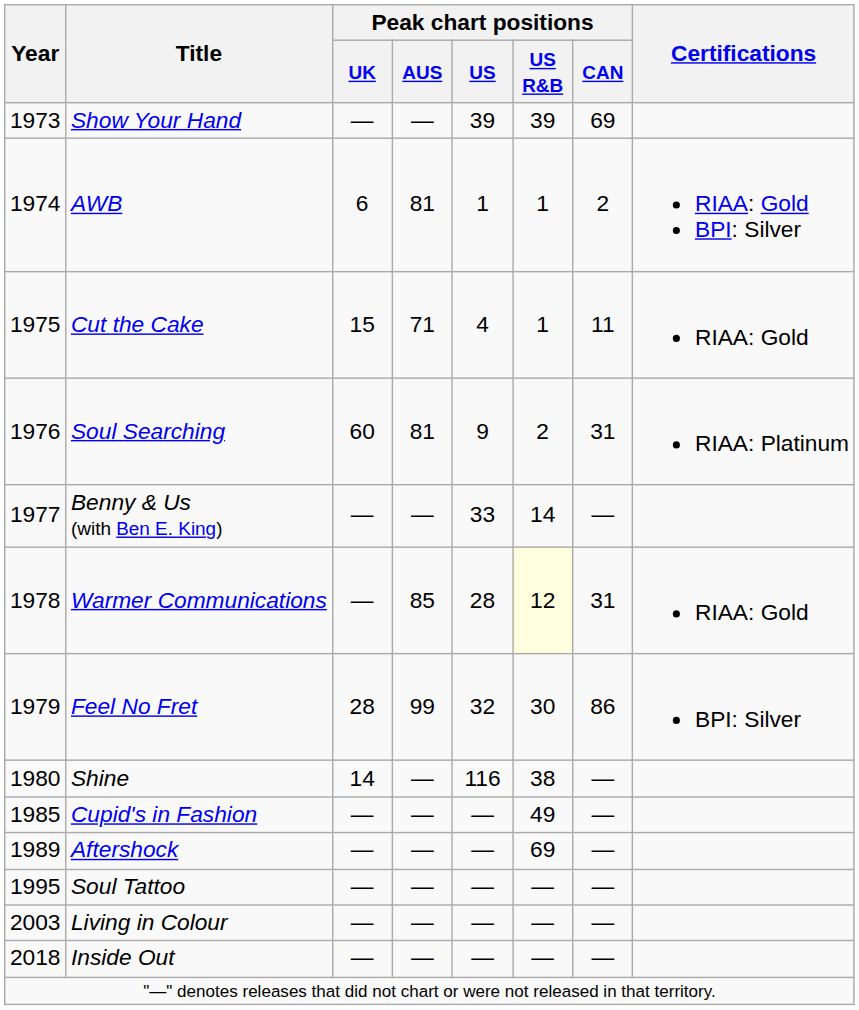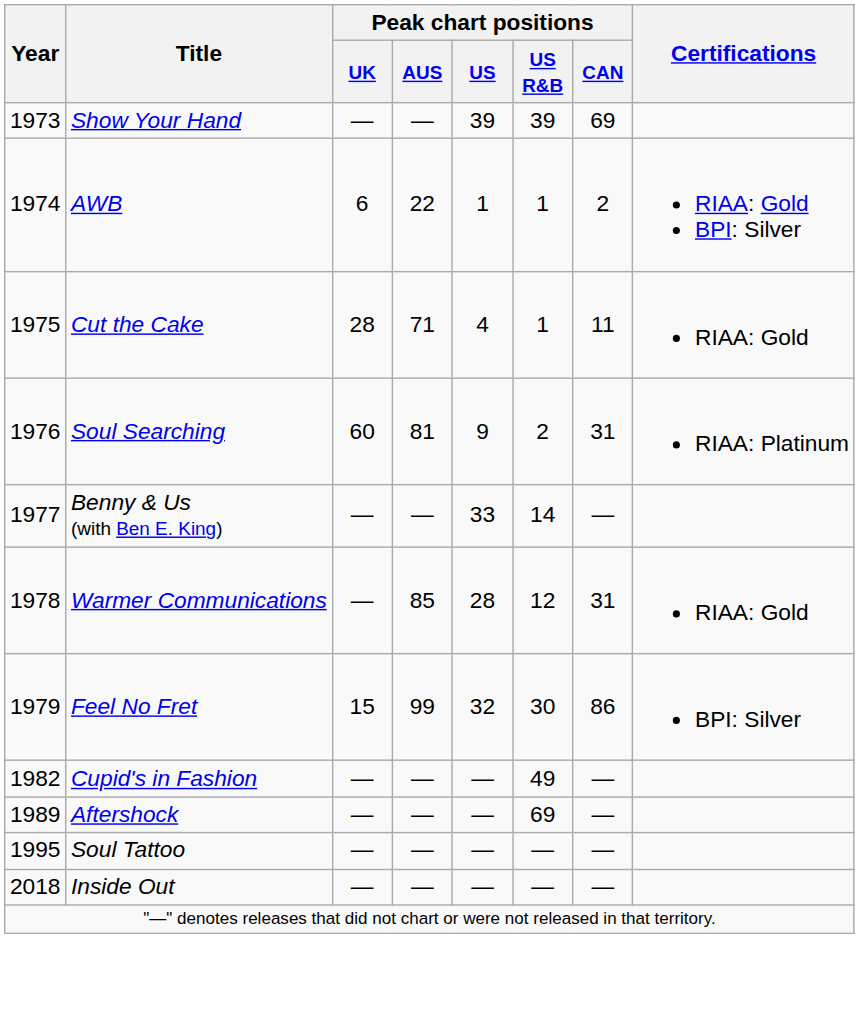AWB | Peak chart positions / AUS: 81 -> 22
Cut the Cake | Peak chart positions / UK: 15 -> 28
Warmer Communications | Peak chart positions / US R&B: lightyellow background -> no background
Feel No Fret | Peak chart positions / UK: 28 -> 15
- row: 1980 | Shine | 14 | — | 116 | 38 | —
Cupid's in Fashion | Year: 1985 -> 1982
- row: 2003 | Living in Colour | — | — | — | — | —
